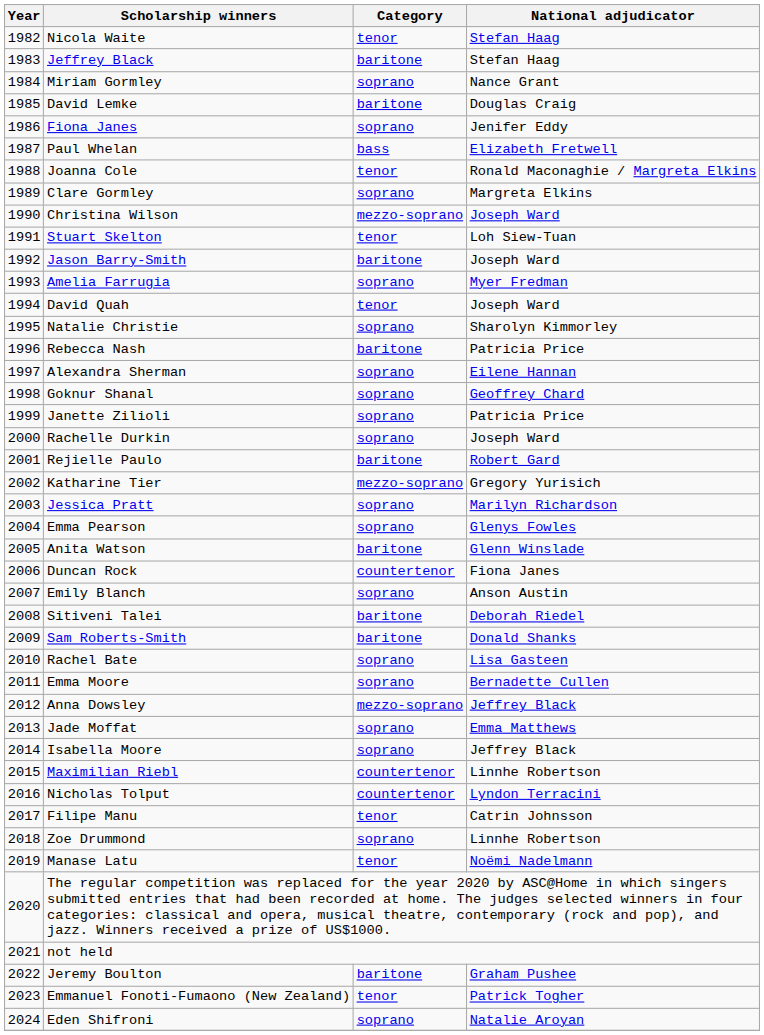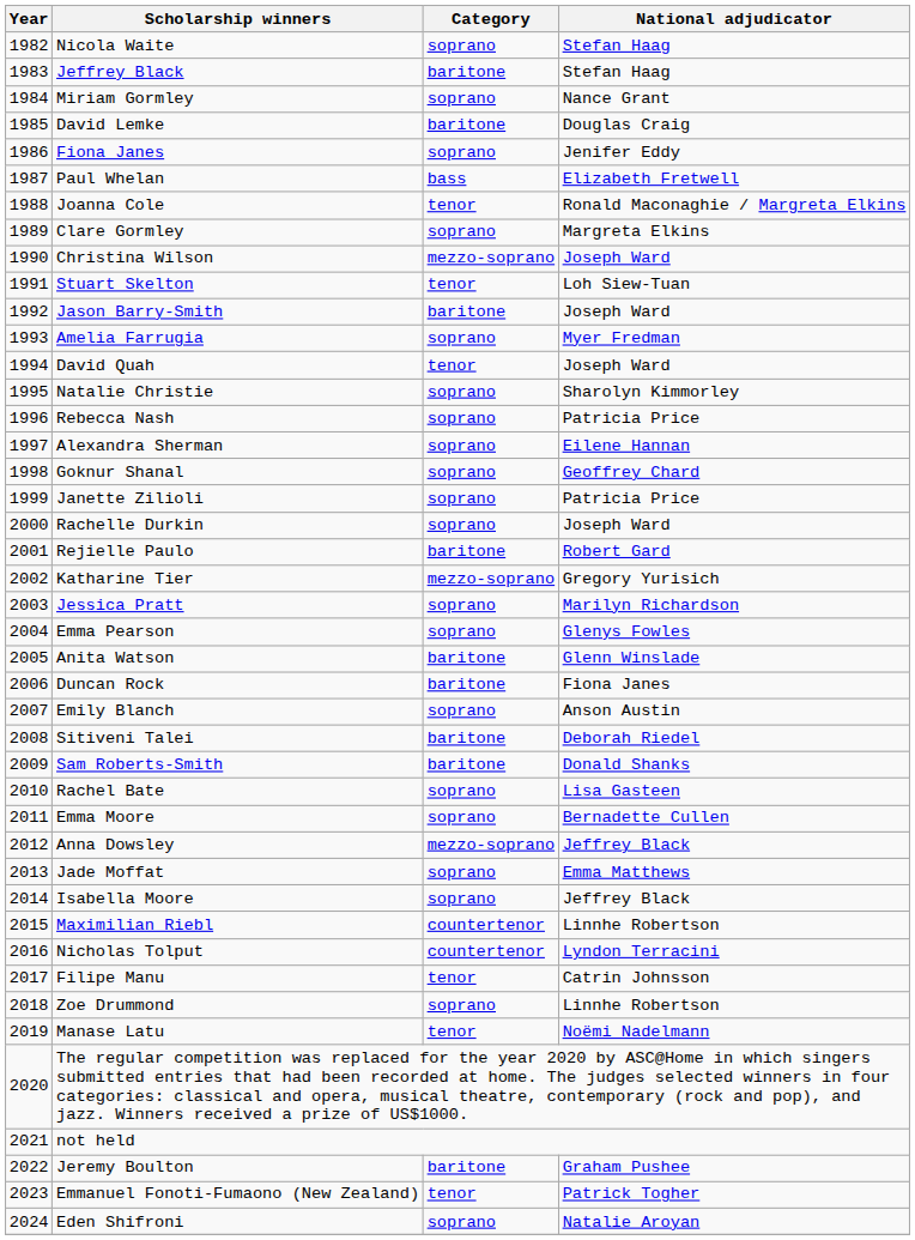Nicola Waite | Category: tenor -> soprano
Rebecca Nash | Category: baritone -> soprano
Duncan Rock | Category: countertenor -> baritone
